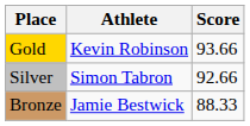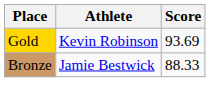Gold | Score: 93.66 -> 93.69
- row: Silver | Simon Tabron | 92.66
